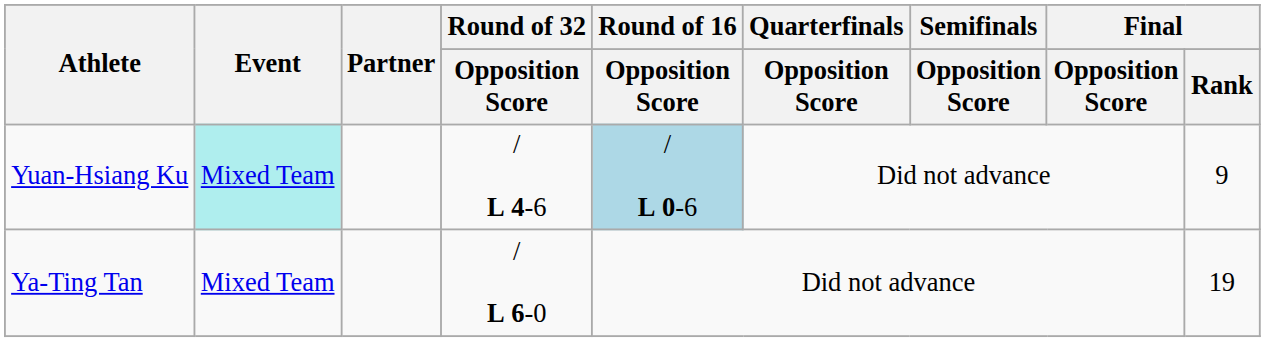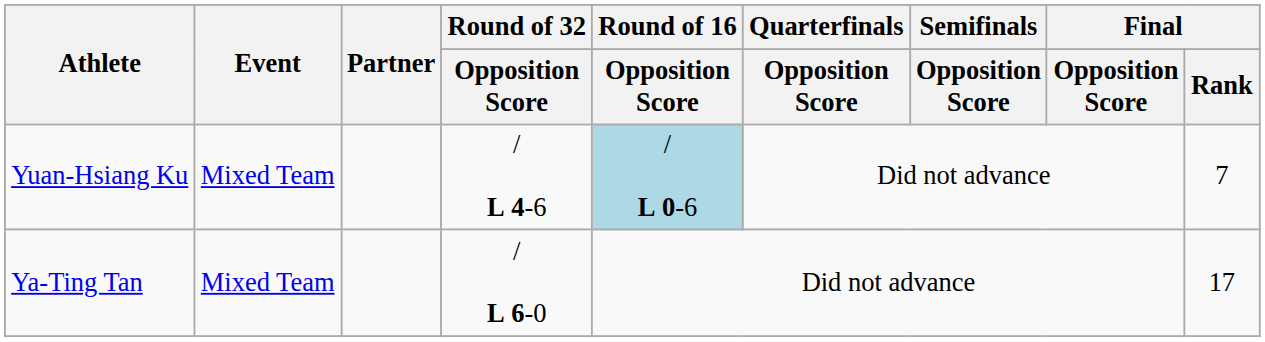Yuan-Hsiang Ku | Event: paleturquoise background -> no background
Yuan-Hsiang Ku | Final / Rank: 9 -> 7
Ya-Ting Tan | Final / Rank: 19 -> 17
